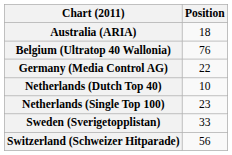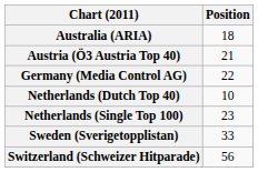+ row: Austria (Ö3 Austria Top 40) | 21
- row: Belgium (Ultratop 40 Wallonia) | 76
